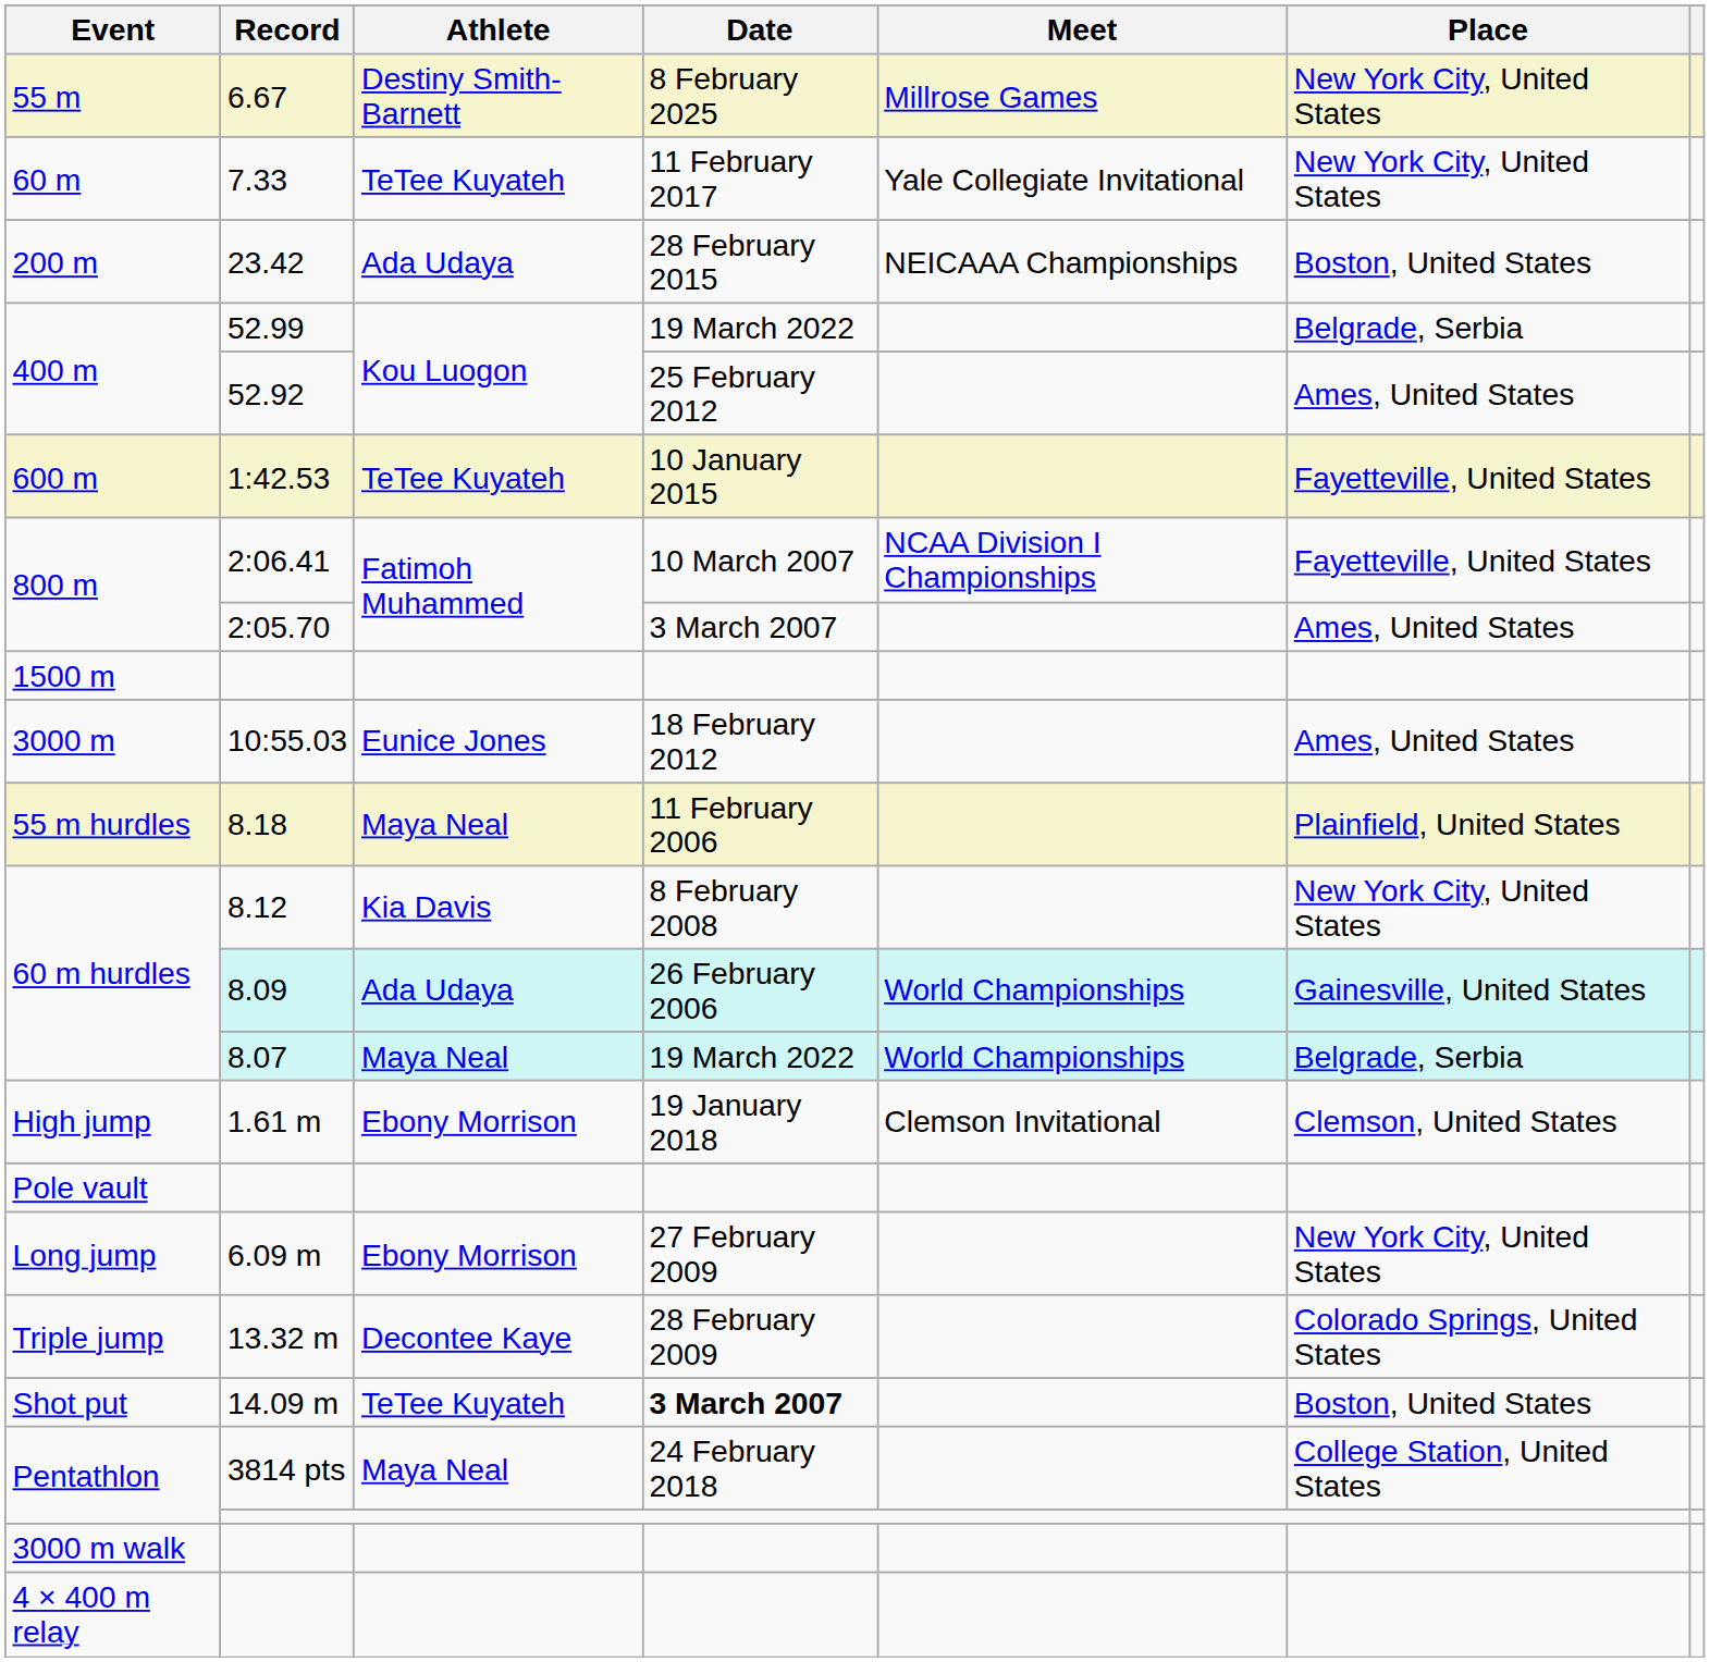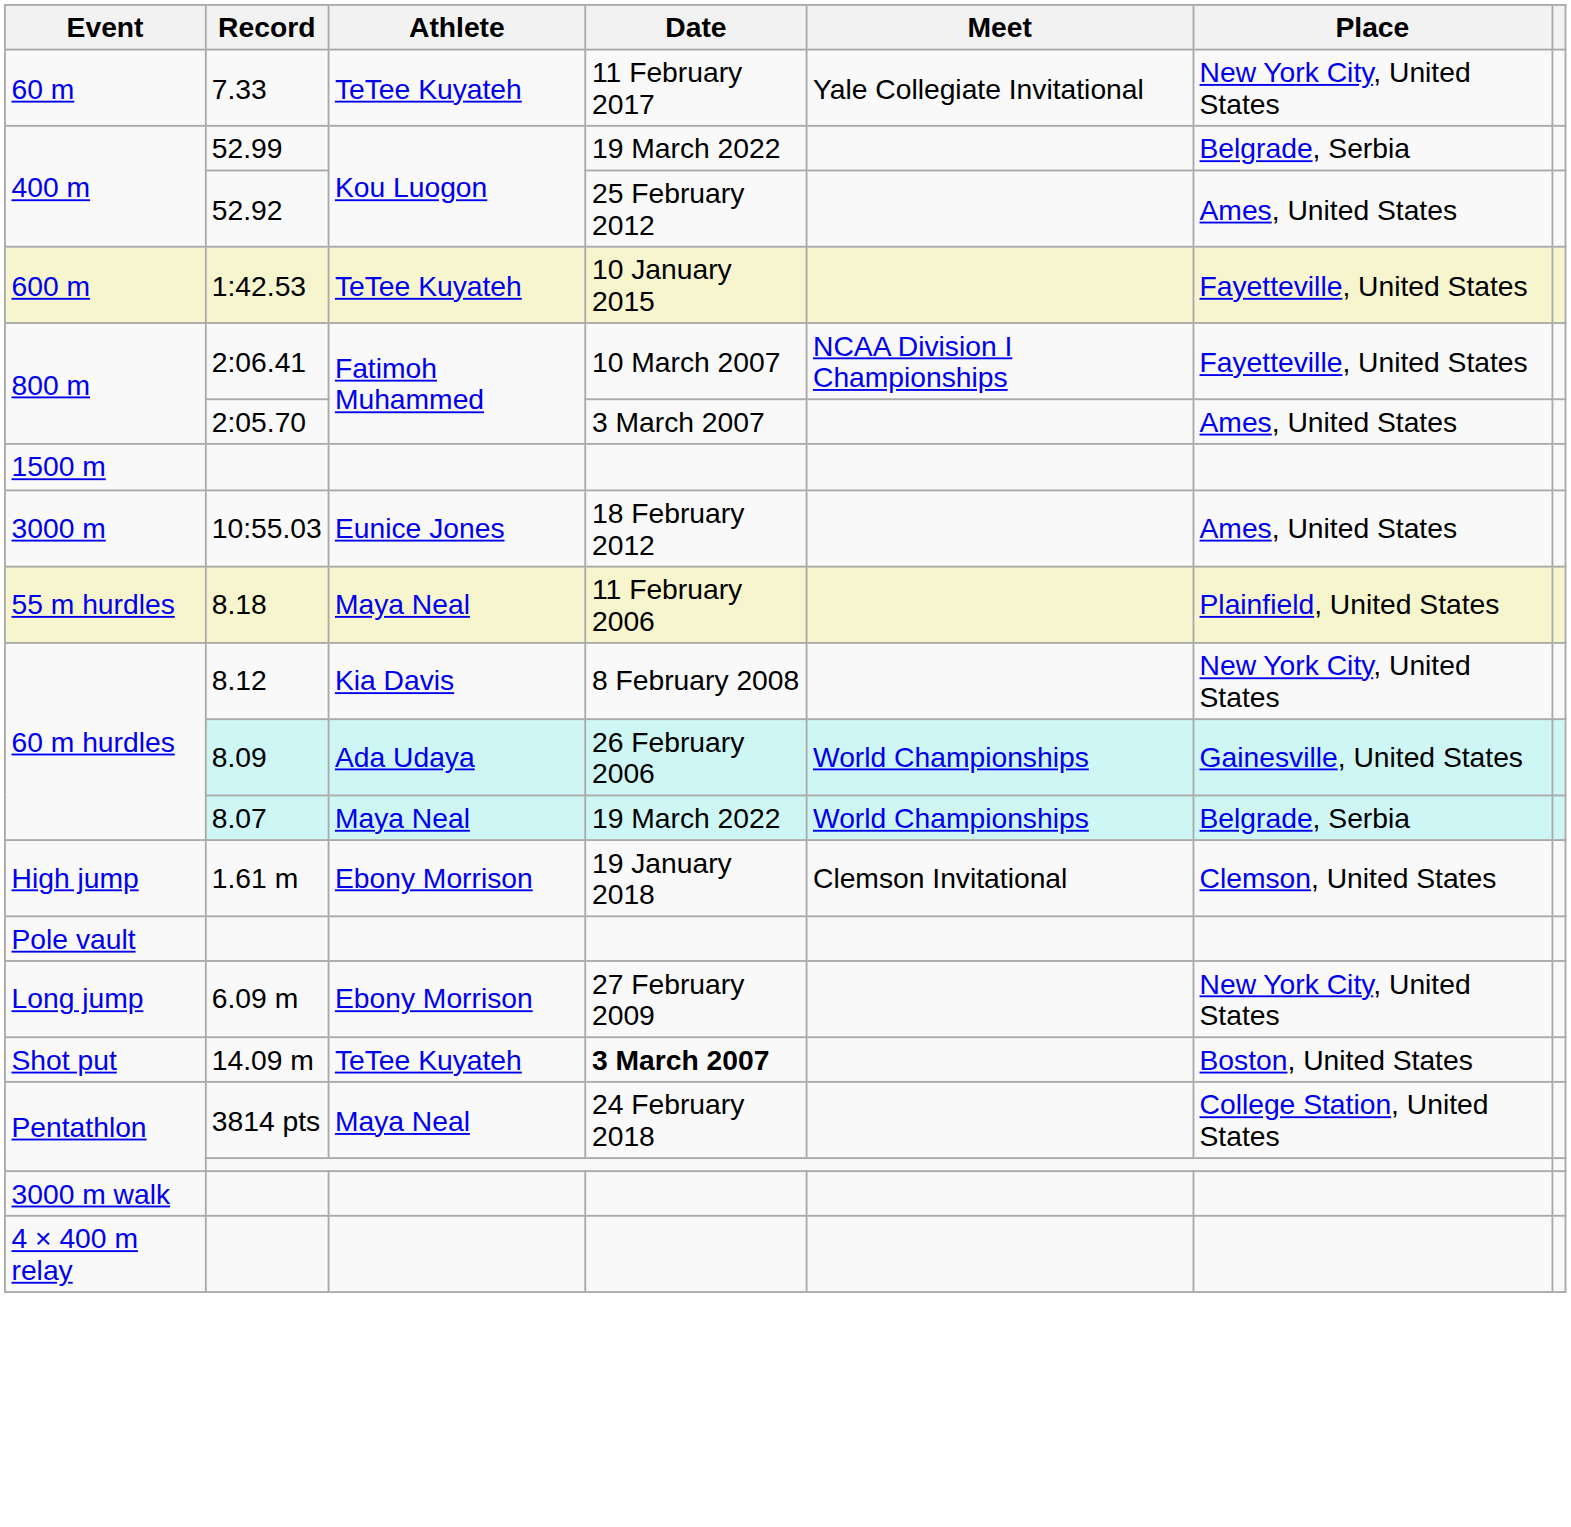- row: 55 m | 6.67 | Destiny Smith-Barnett | 8 February 2025 | Millrose Games | New York City, United States
- row: 200 m | 23.42 | Ada Udaya | 28 February 2015 | NEICAAA Championships | Boston, United States
- row: Triple jump | 13.32 m | Decontee Kaye | 28 February 2009 | Colorado Springs, United States
